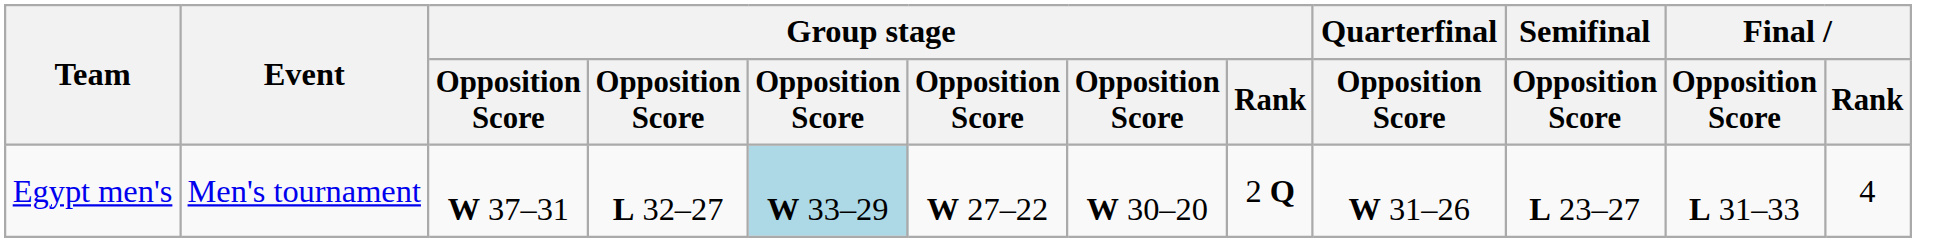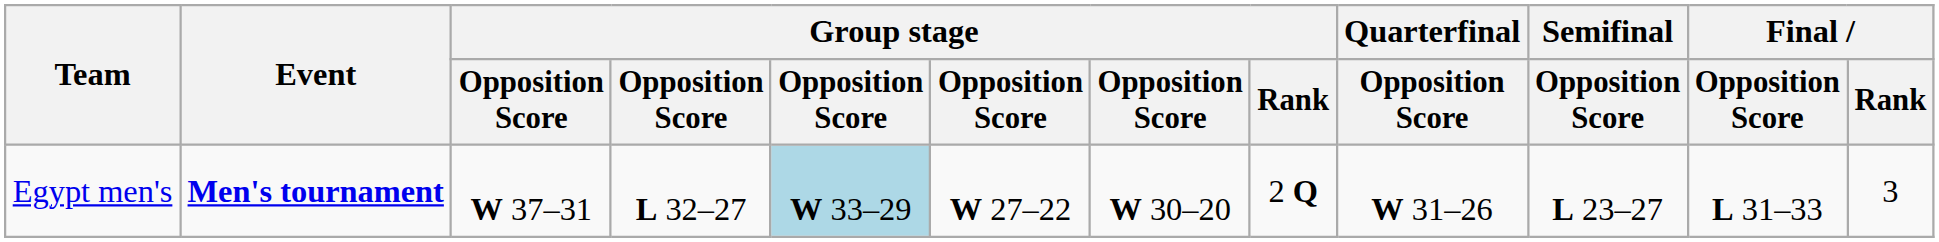Egypt men's | Event: normal -> bold
Egypt men's | Final / Rank: 4 -> 3
